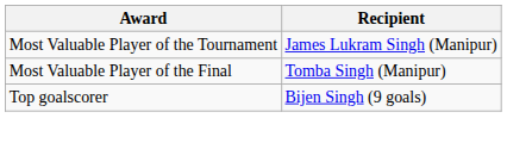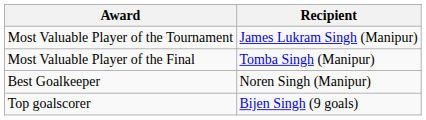+ row: Best Goalkeeper | Noren Singh (Manipur)
